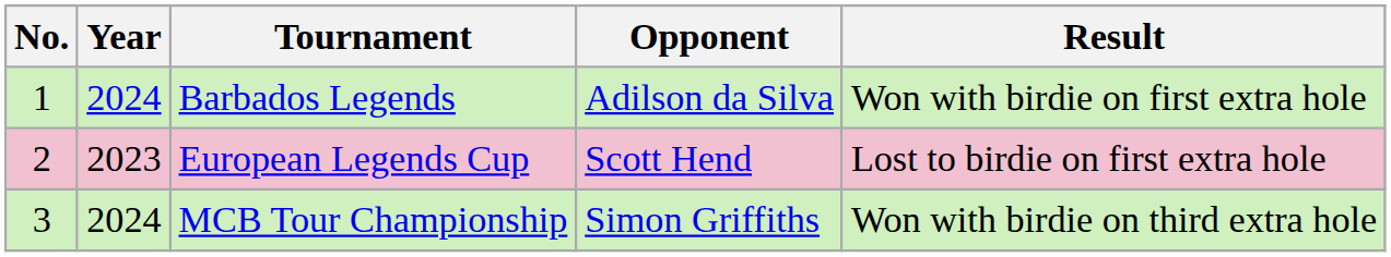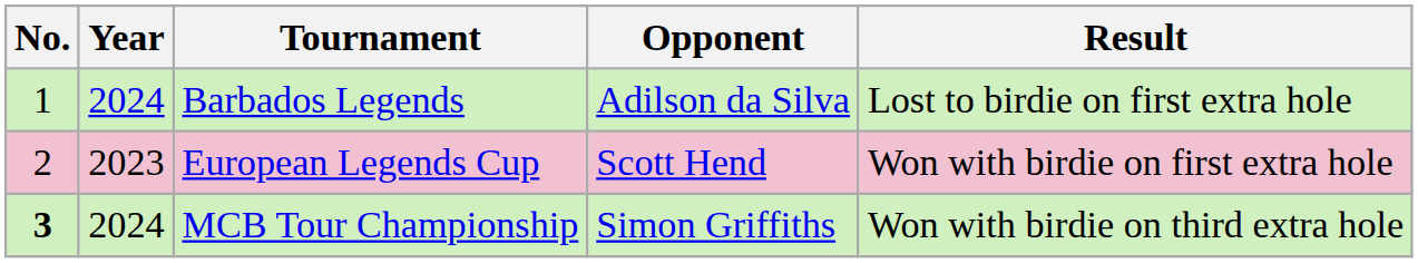Barbados Legends | Result: Won with birdie on first extra hole -> Lost to birdie on first extra hole
European Legends Cup | Result: Lost to birdie on first extra hole -> Won with birdie on first extra hole
MCB Tour Championship | No.: normal -> bold
